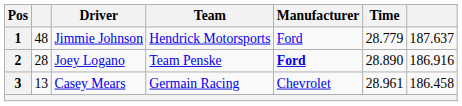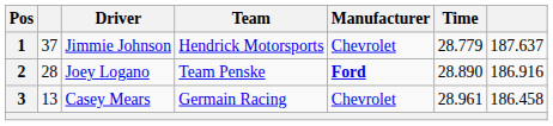1 | column 2: 48 -> 37
1 | Manufacturer: Ford -> Chevrolet
